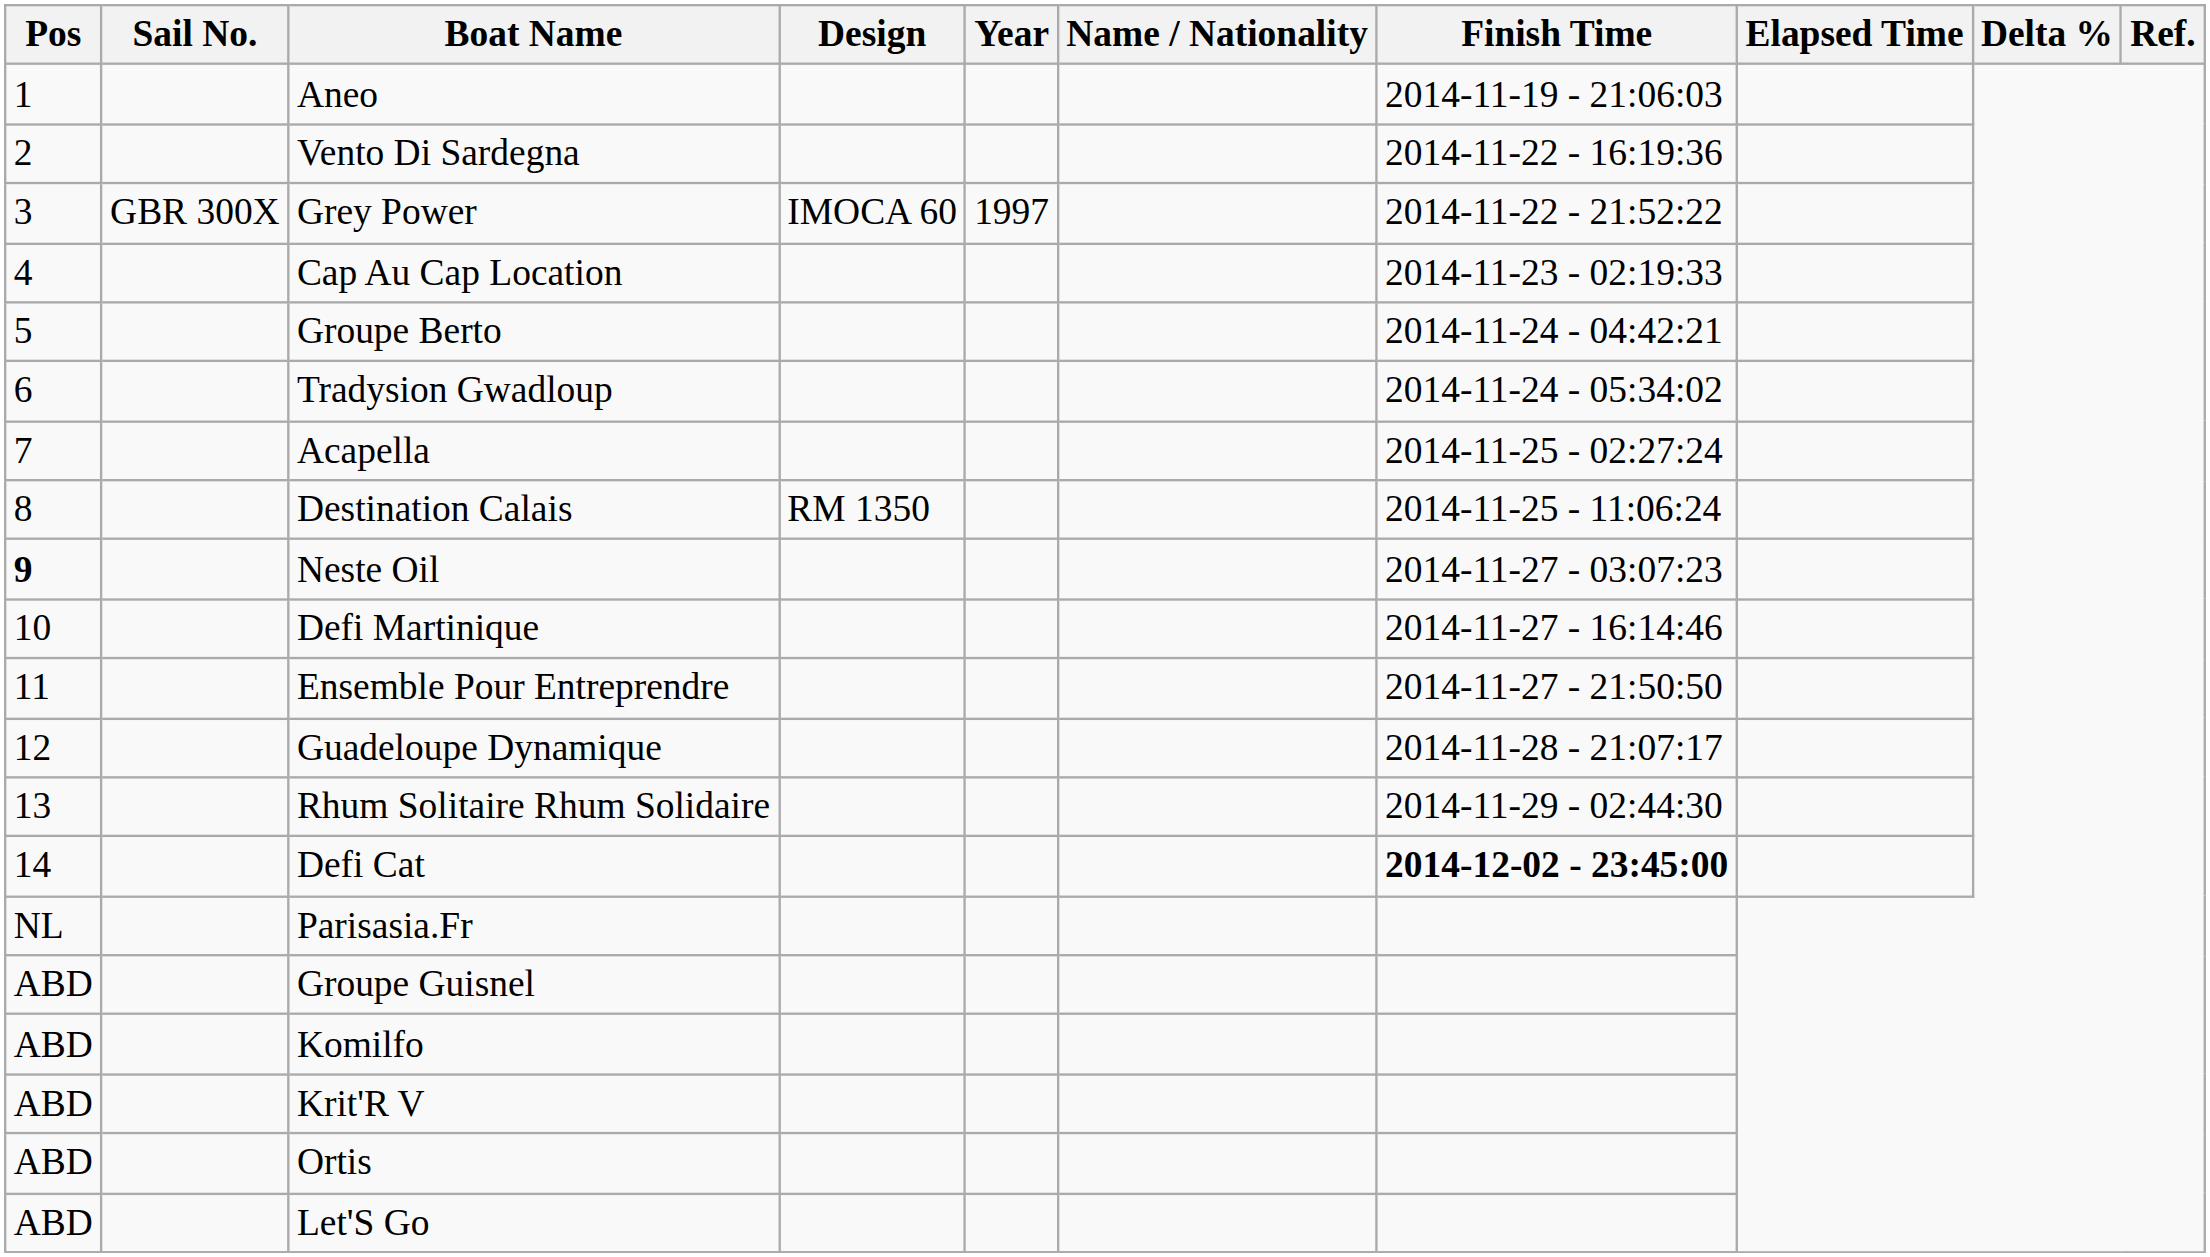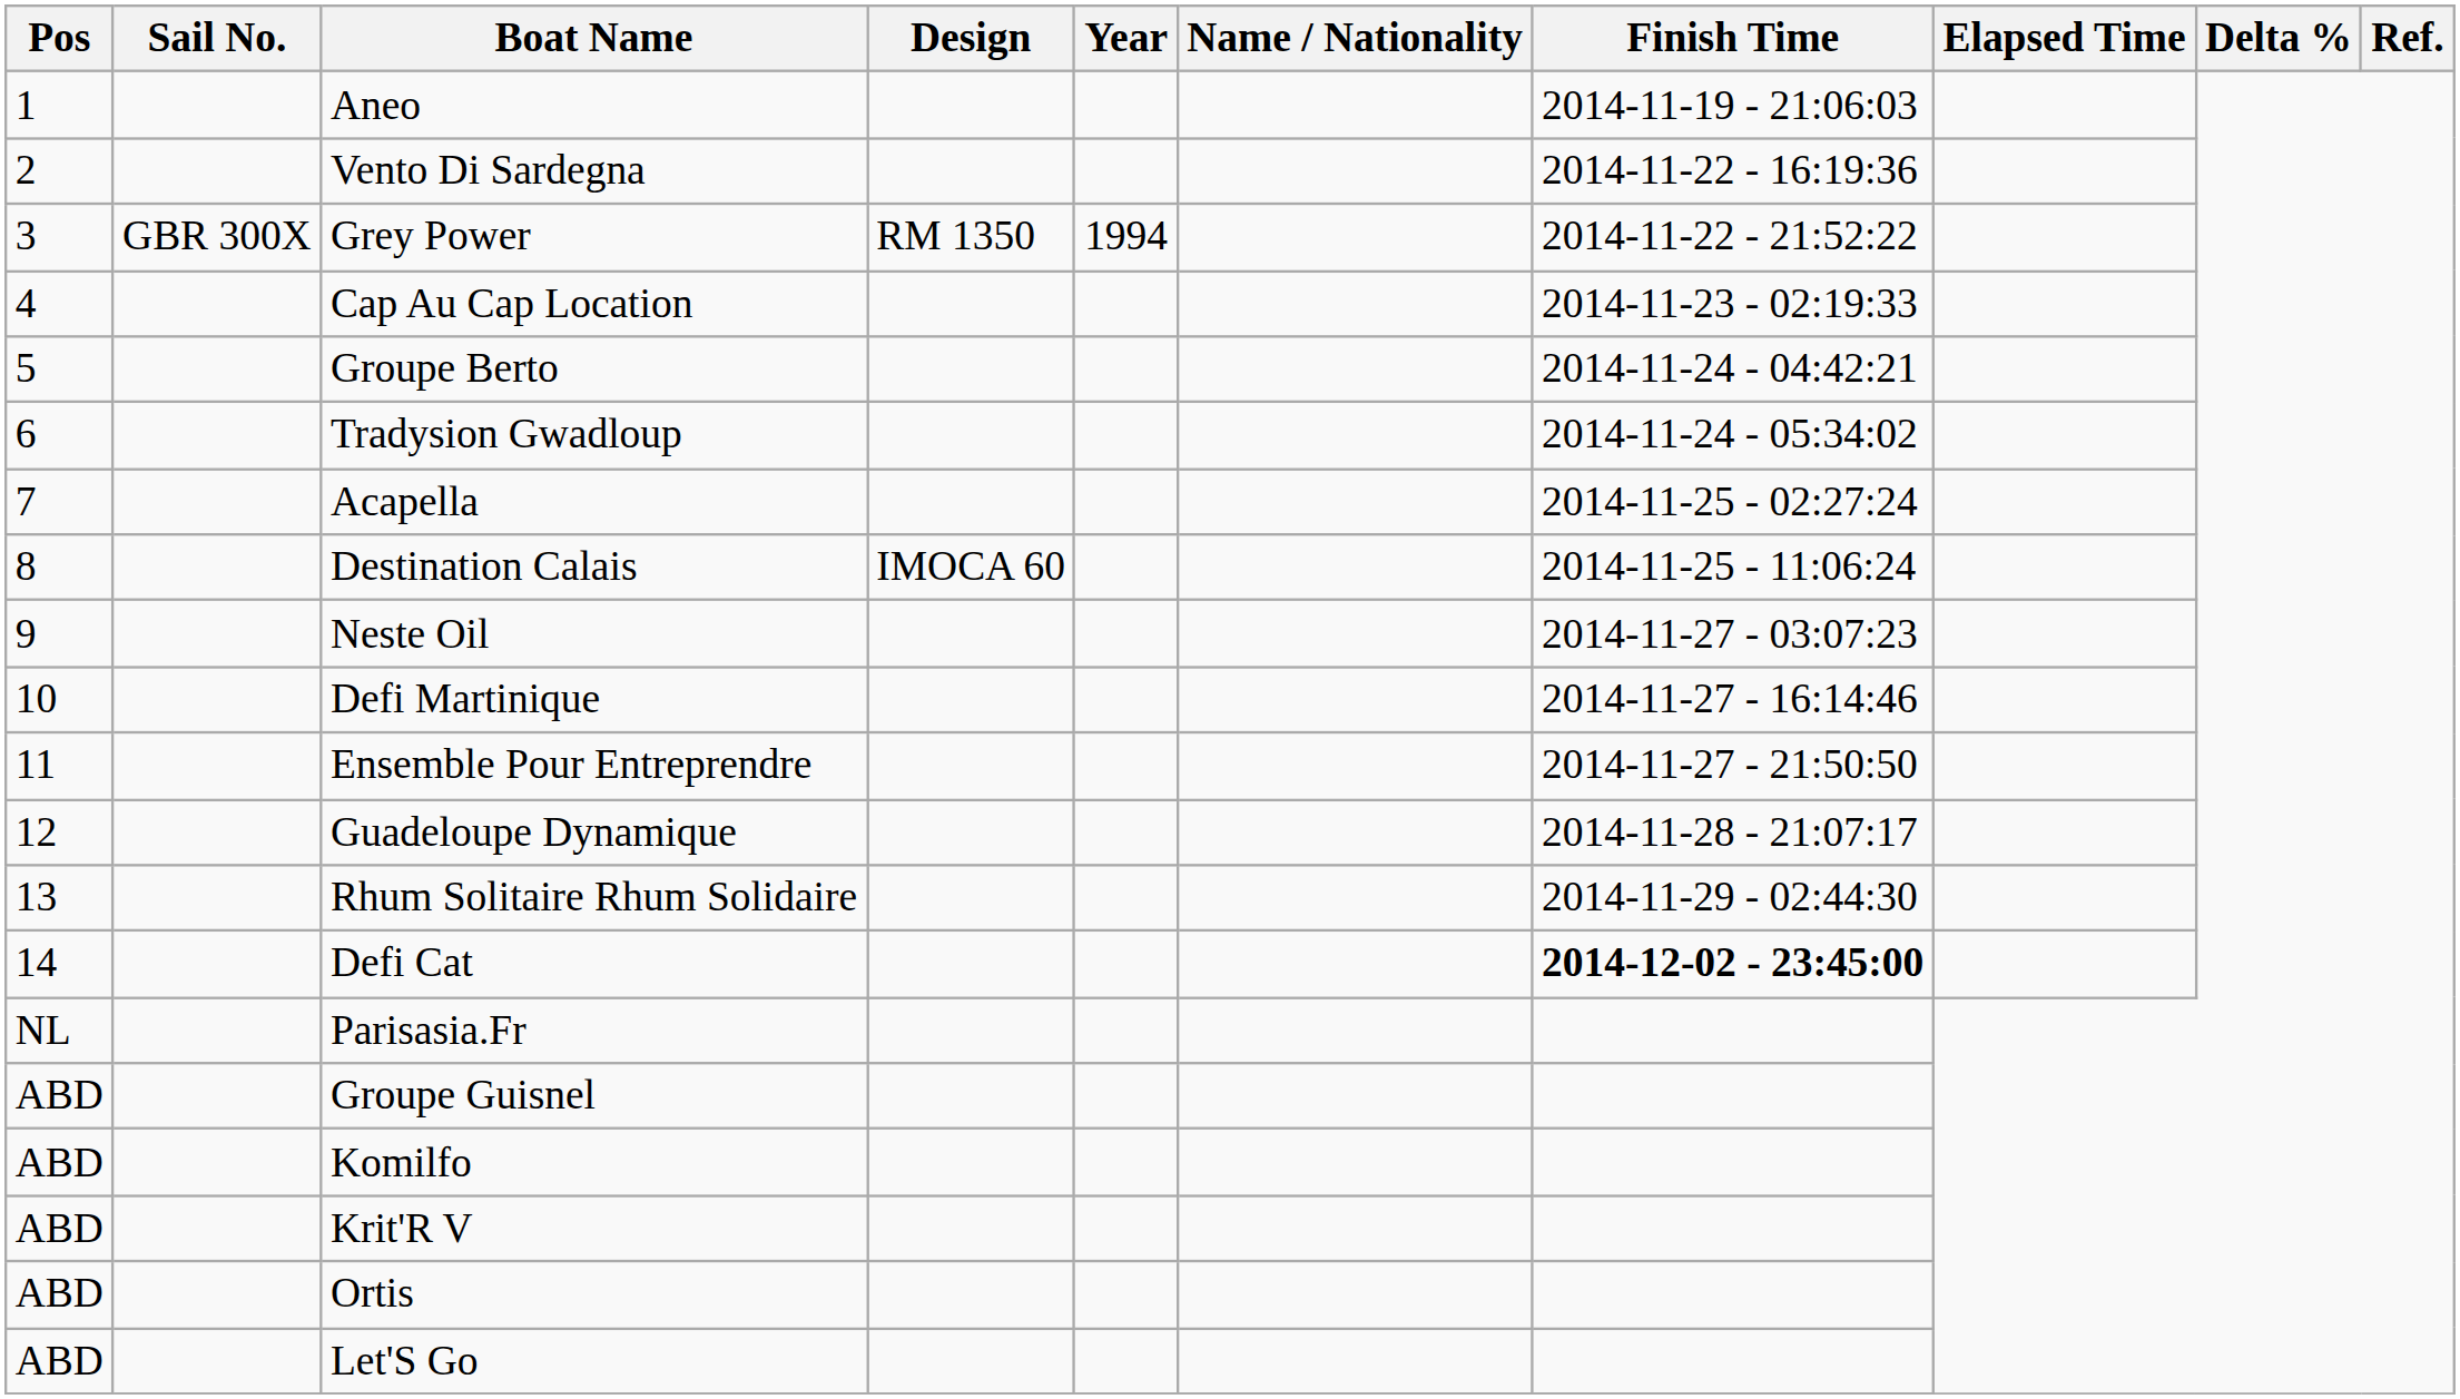Grey Power | Design: IMOCA 60 -> RM 1350
Grey Power | Year: 1997 -> 1994
Destination Calais | Design: RM 1350 -> IMOCA 60
Neste Oil | Pos: bold -> normal
